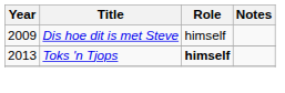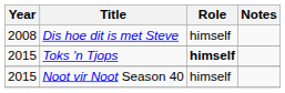Dis hoe dit is met Steve | Year: 2009 -> 2008
Toks 'n Tjops | Year: 2013 -> 2015
+ row: 2015 | Noot vir Noot Season 40 | himself
